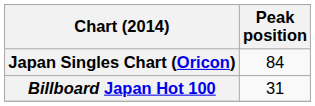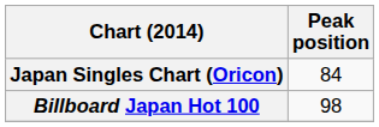Billboard Japan Hot 100 | Peak position: 31 -> 98
